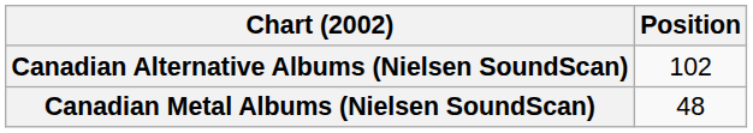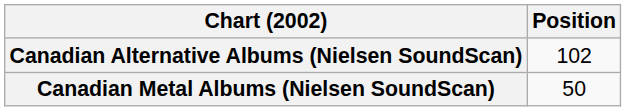Canadian Metal Albums (Nielsen SoundScan) | Position: 48 -> 50
